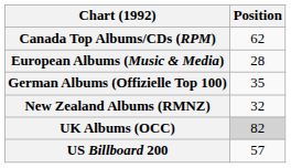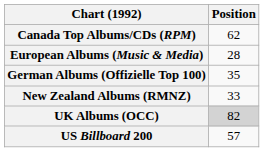New Zealand Albums (RMNZ) | Position: 32 -> 33
